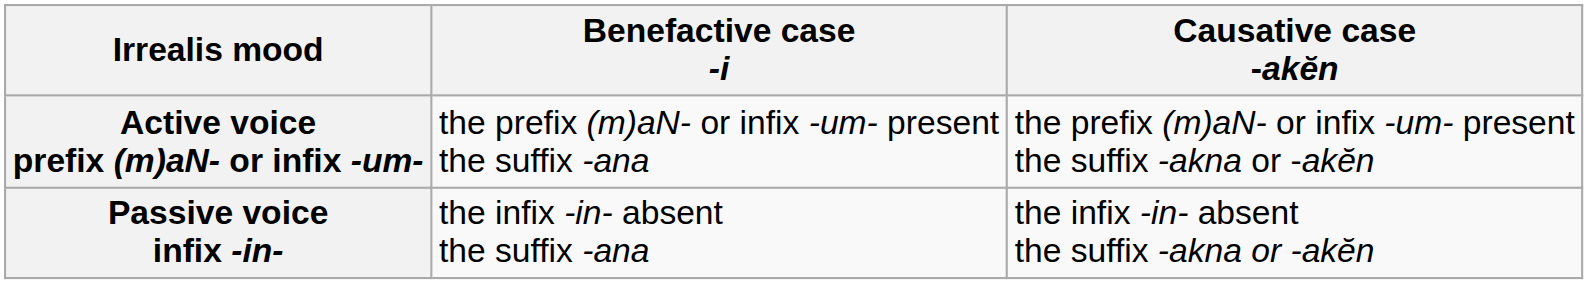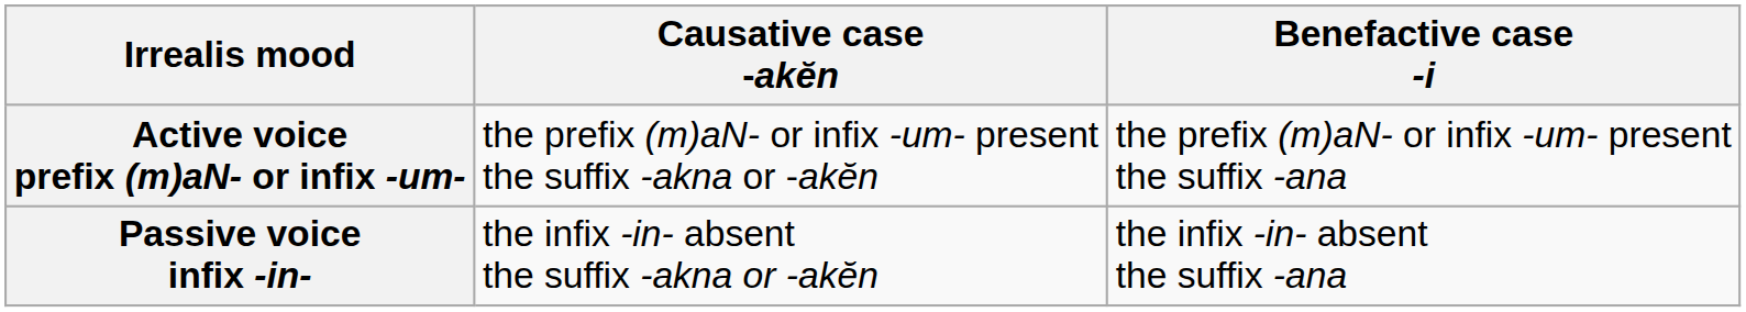columns swapped: Benefactive case -i <-> Causative case -akĕn
